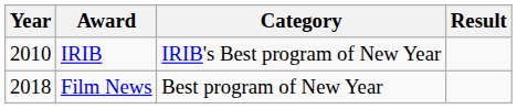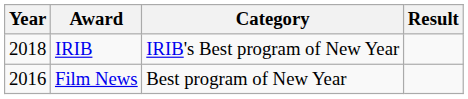IRIB | Year: 2010 -> 2018
Film News | Year: 2018 -> 2016
